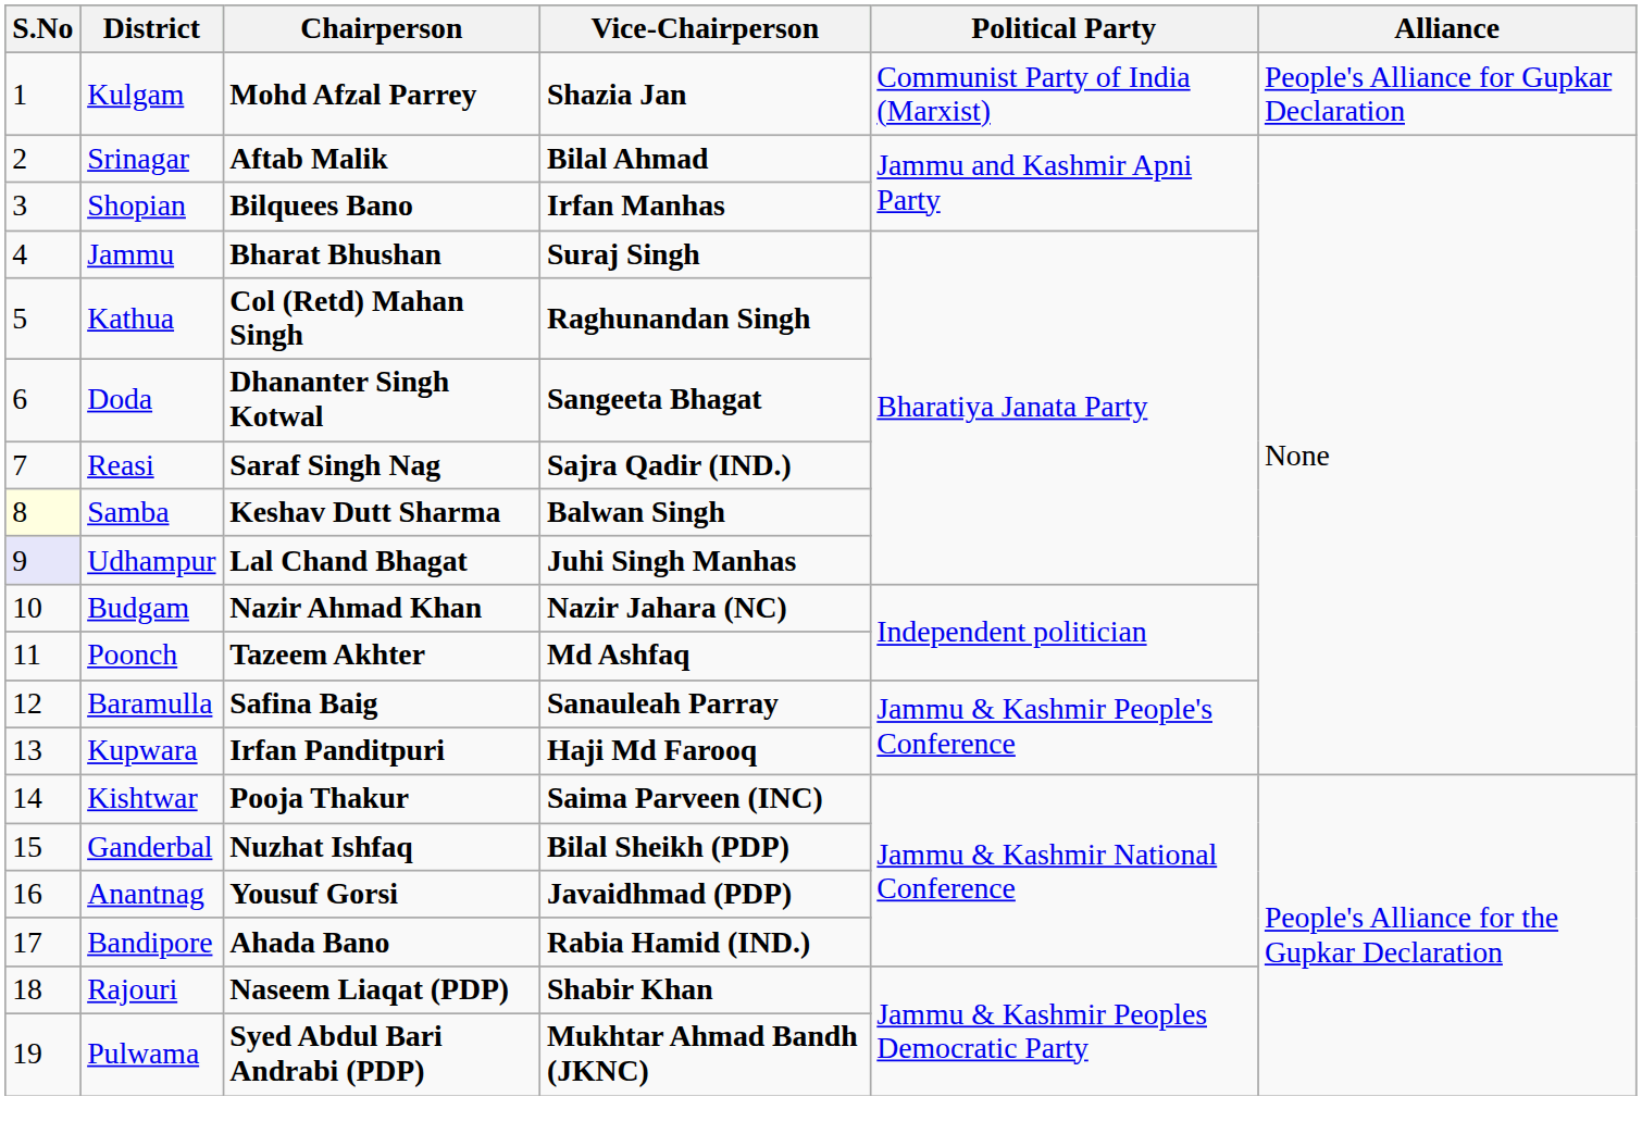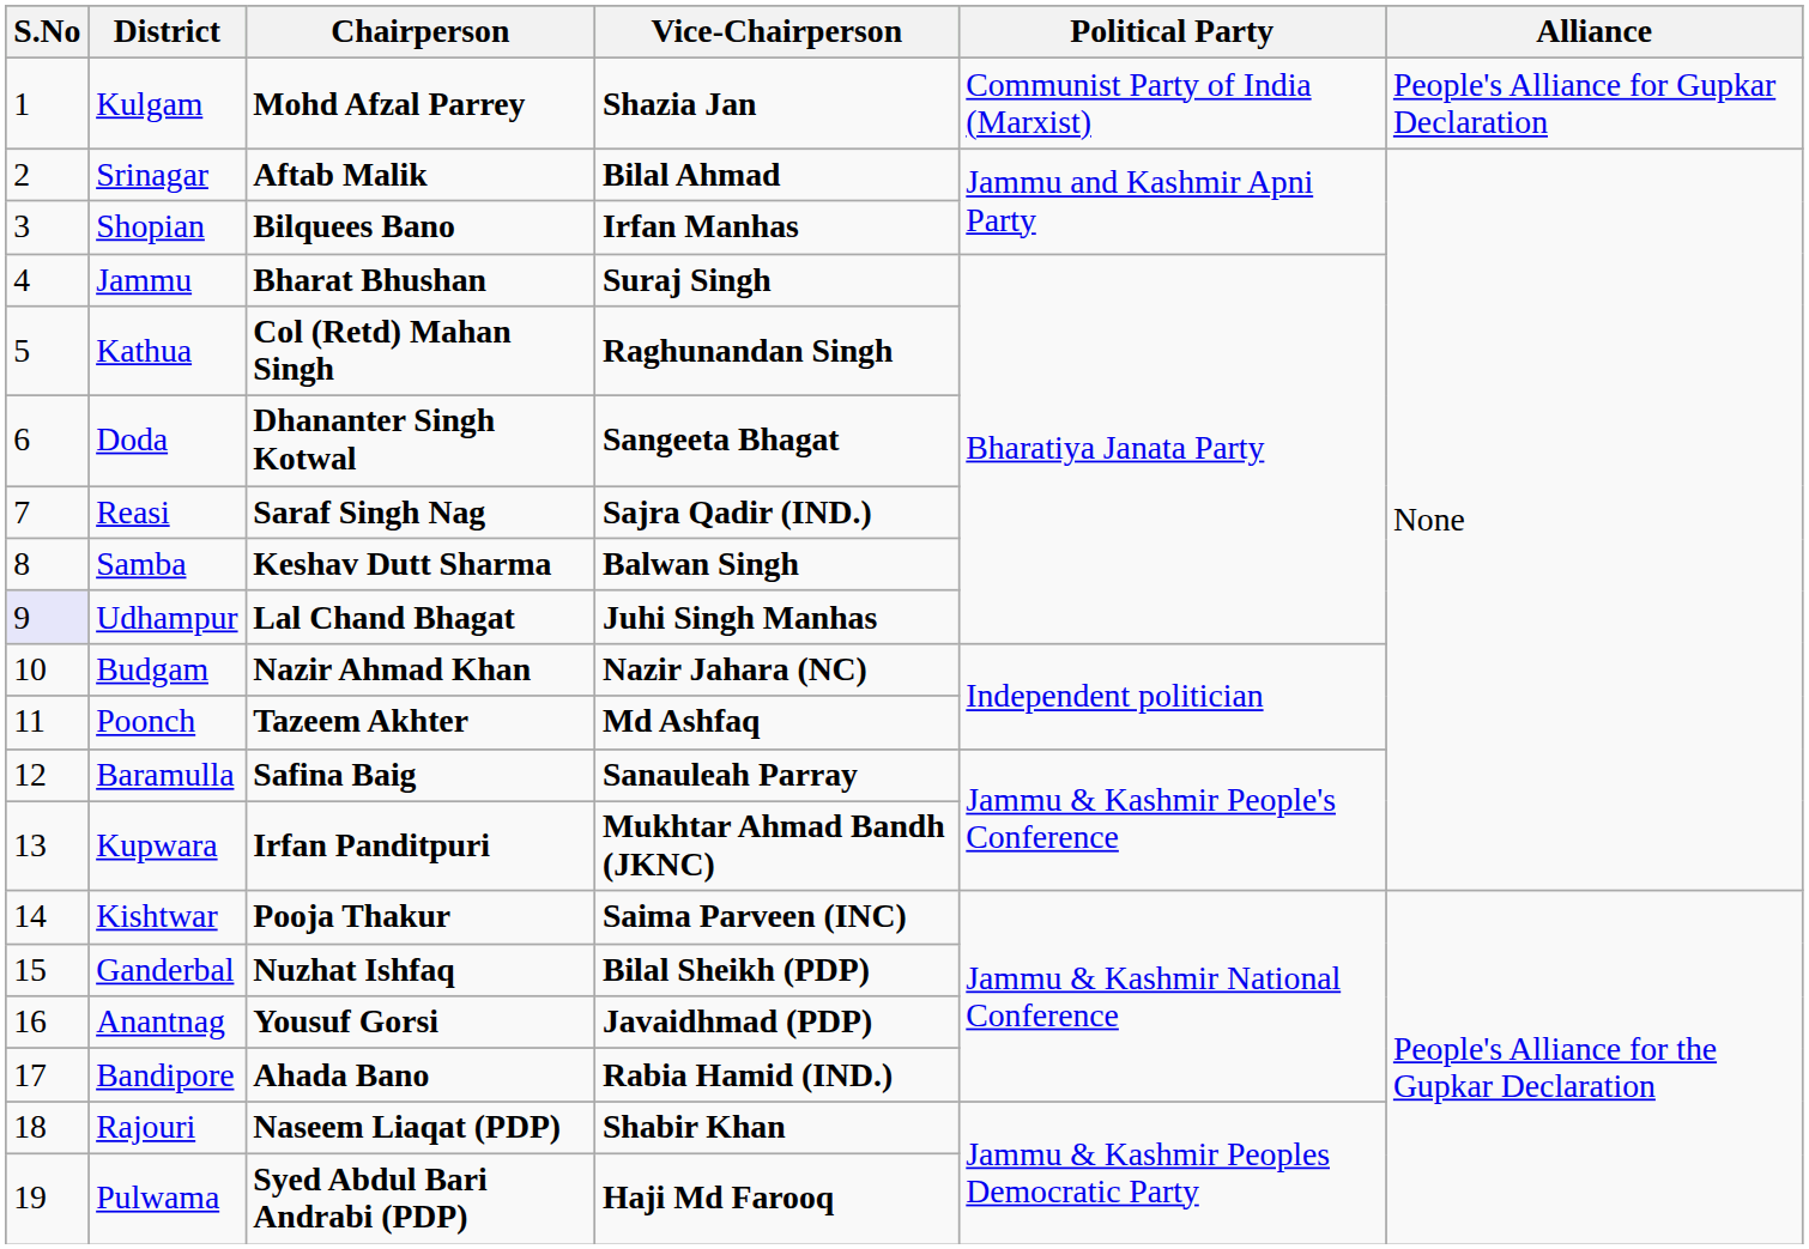Samba | S.No: lightyellow background -> no background
Kupwara | Vice-Chairperson: Haji Md Farooq -> Mukhtar Ahmad Bandh (JKNC)
Pulwama | Vice-Chairperson: Mukhtar Ahmad Bandh (JKNC) -> Haji Md Farooq
